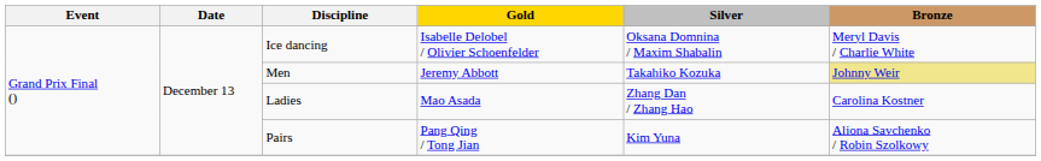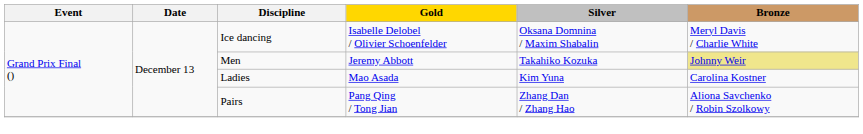Ladies | Silver: Zhang Dan / Zhang Hao -> Kim Yuna
Pairs | Silver: Kim Yuna -> Zhang Dan / Zhang Hao
